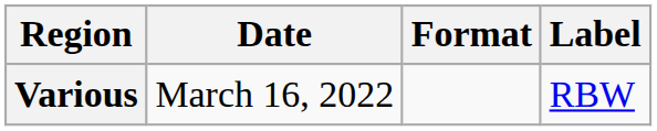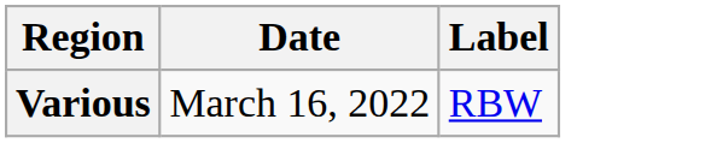- column: Format
